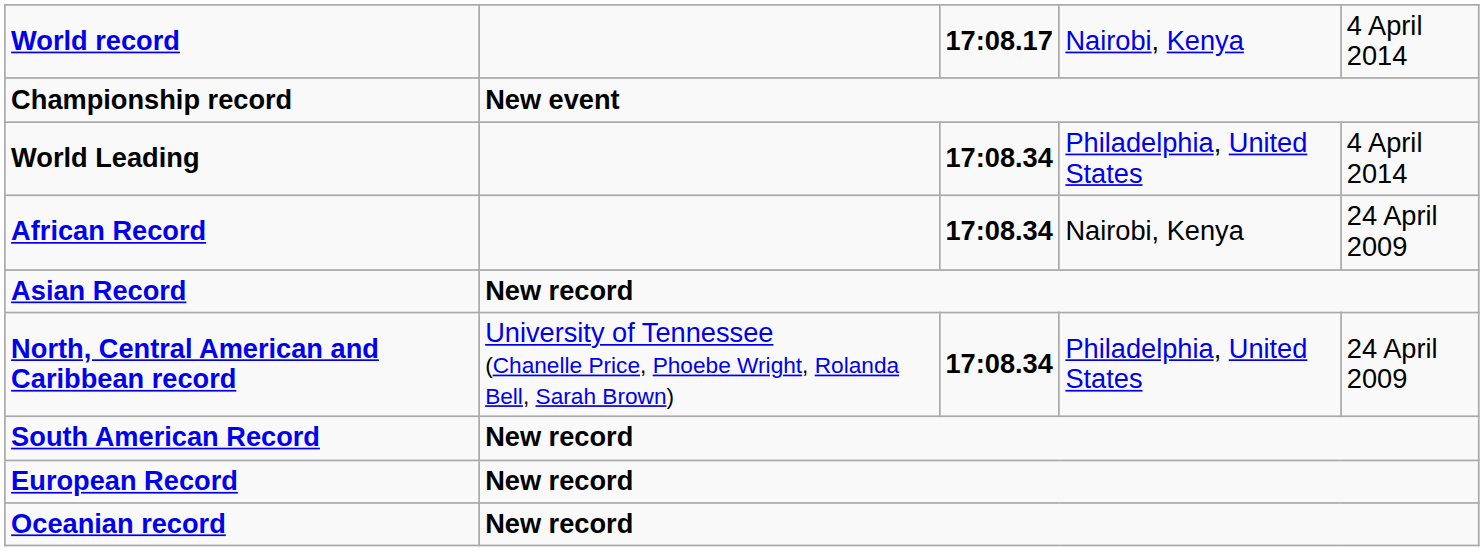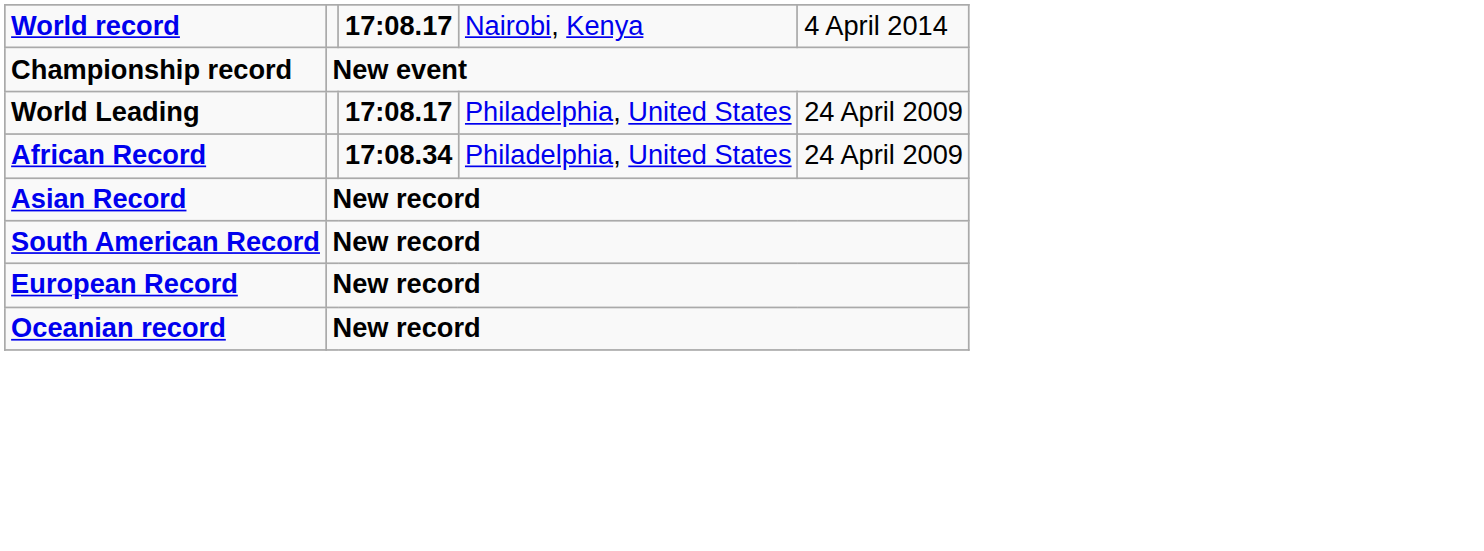World Leading | column 3: 17:08.34 -> 17:08.17
World Leading | column 5: 4 April 2014 -> 24 April 2009
African Record | column 4: Nairobi, Kenya -> Philadelphia, United States
- row: North, Central American and Caribbean record | University of Tennessee (Chanelle Price, Phoebe Wright, Rolanda Bell, Sarah Brown) | 17:08.34 | Philadelphia, United States | 24 April 2009
